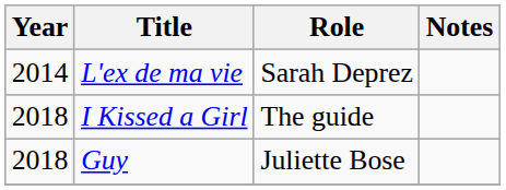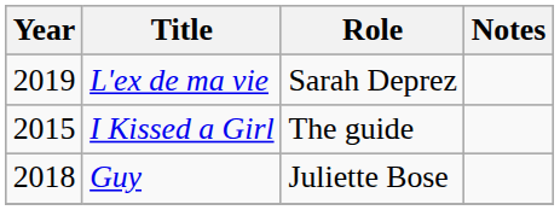L'ex de ma vie | Year: 2014 -> 2019
I Kissed a Girl | Year: 2018 -> 2015
